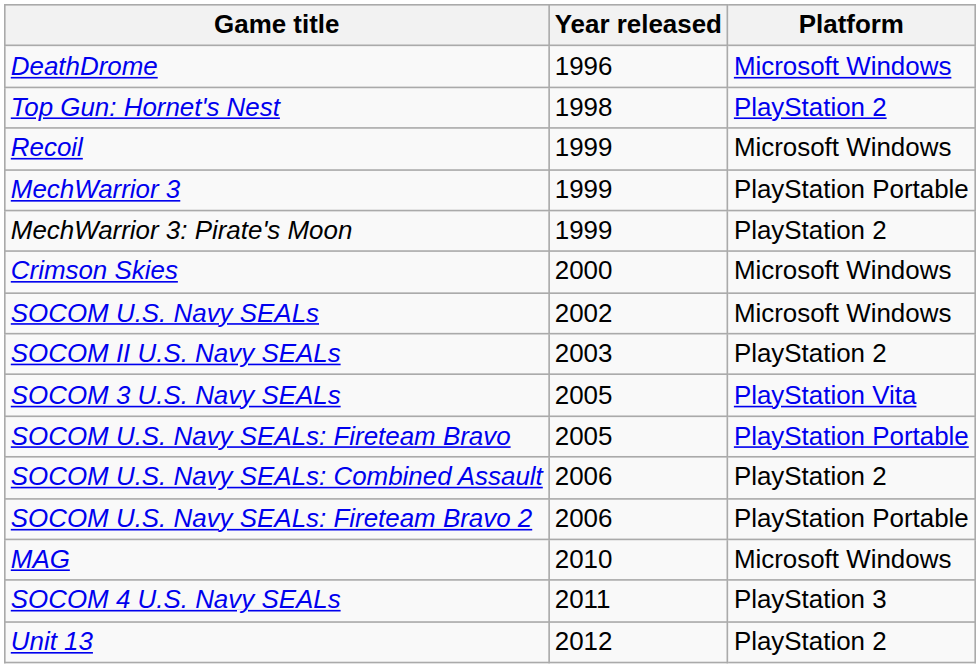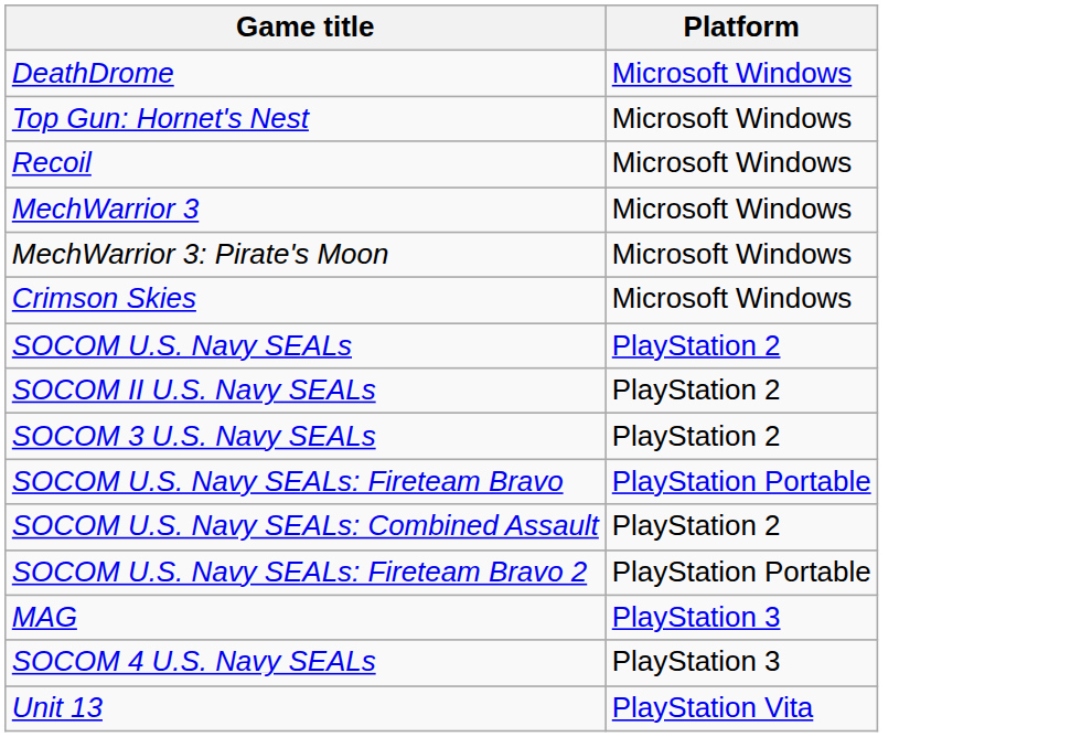- column: Year released | 1996 | 1998 | 1999 | 1999 | 1999 | 2000 | 2002 | 2003 | 2005 | 2005 | 2006 | 2006 | 2010 | 2011 | 2012
Top Gun: Hornet's Nest | Platform: PlayStation 2 -> Microsoft Windows
MechWarrior 3 | Platform: PlayStation Portable -> Microsoft Windows
MechWarrior 3: Pirate's Moon | Platform: PlayStation 2 -> Microsoft Windows
SOCOM U.S. Navy SEALs | Platform: Microsoft Windows -> PlayStation 2
SOCOM 3 U.S. Navy SEALs | Platform: PlayStation Vita -> PlayStation 2
MAG | Platform: Microsoft Windows -> PlayStation 3
Unit 13 | Platform: PlayStation 2 -> PlayStation Vita
